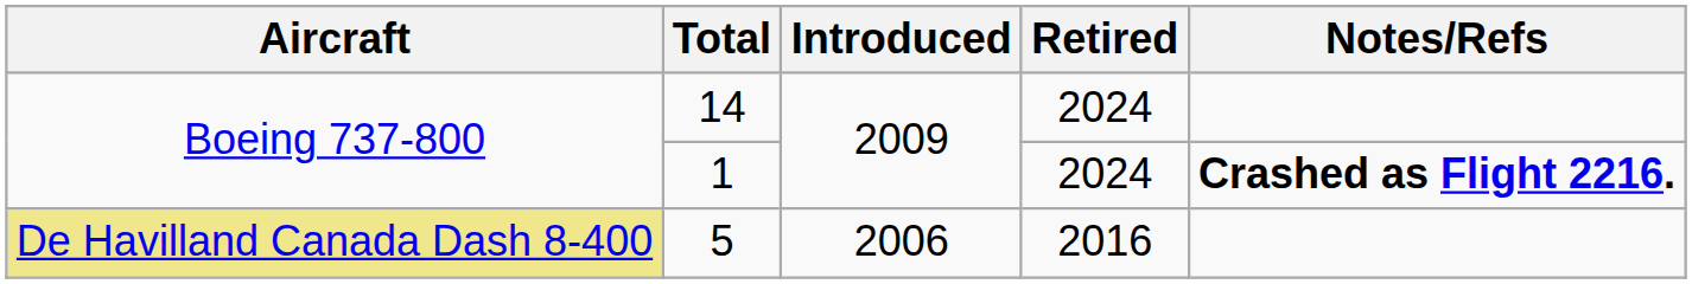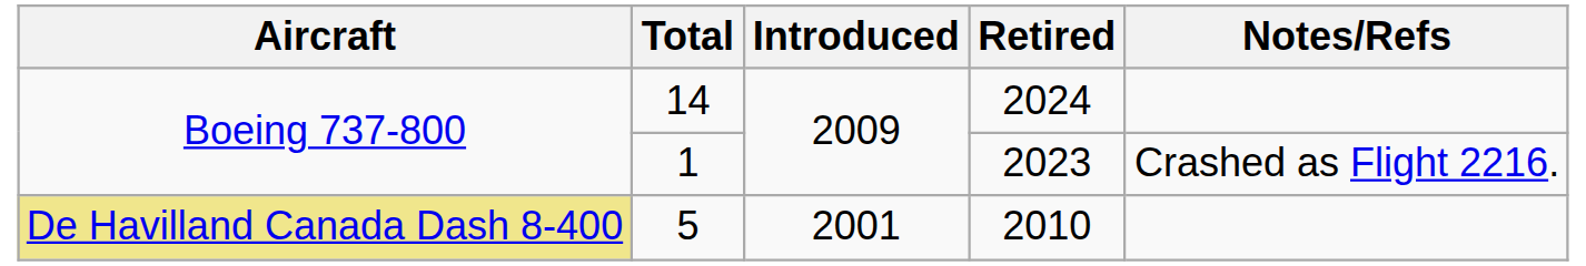1 | Retired: 2024 -> 2023
1 | Notes/Refs: bold -> normal
5 | Introduced: 2006 -> 2001
5 | Retired: 2016 -> 2010
